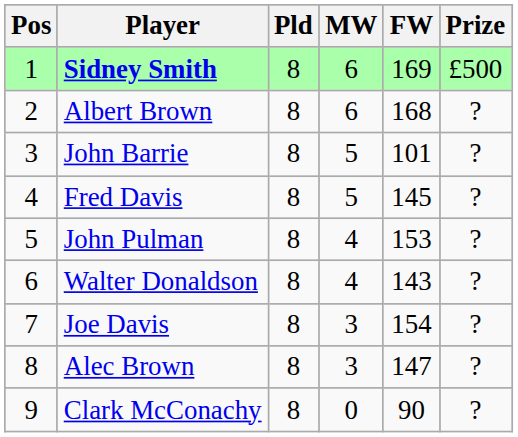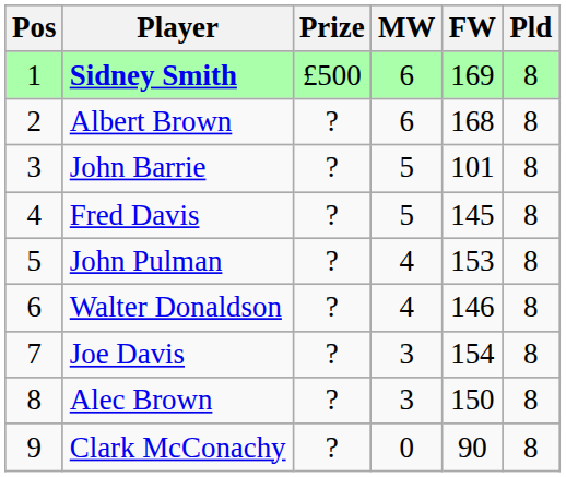columns swapped: Pld <-> Prize
Walter Donaldson | FW: 143 -> 146
Alec Brown | FW: 147 -> 150
